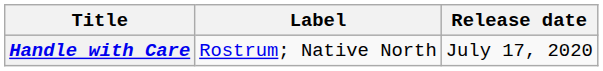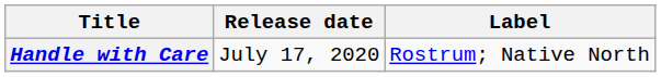columns swapped: Release date <-> Label
